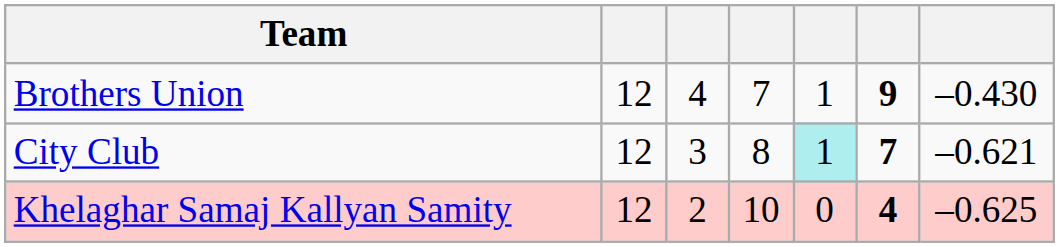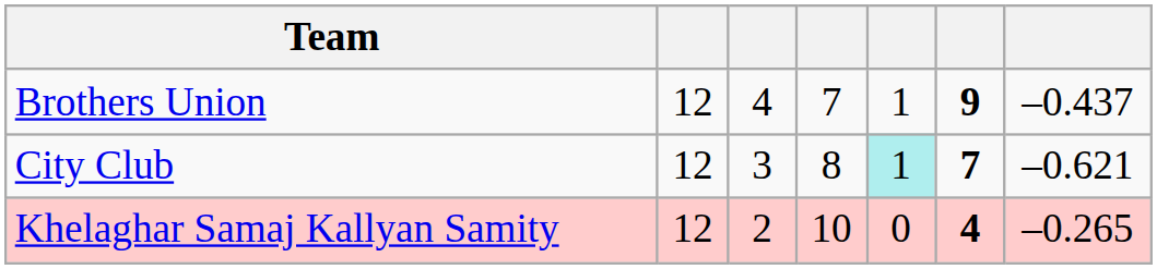Brothers Union | column 7: –0.430 -> –0.437
Khelaghar Samaj Kallyan Samity | column 7: –0.625 -> –0.265
